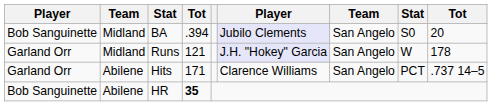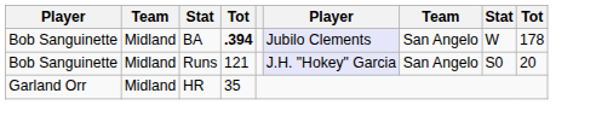BA | column 4: normal -> bold
BA | column 8: S0 -> W
BA | column 9: 20 -> 178
Runs | column 1: Garland Orr -> Bob Sanguinette
Runs | column 8: W -> S0
Runs | column 9: 178 -> 20
- row: Garland Orr | Abilene | Hits | 171 | Clarence Williams | San Angelo | PCT | .737 14–5
HR | column 1: Bob Sanguinette -> Garland Orr
HR | column 2: Abilene -> Midland
HR | column 4: bold -> normal
